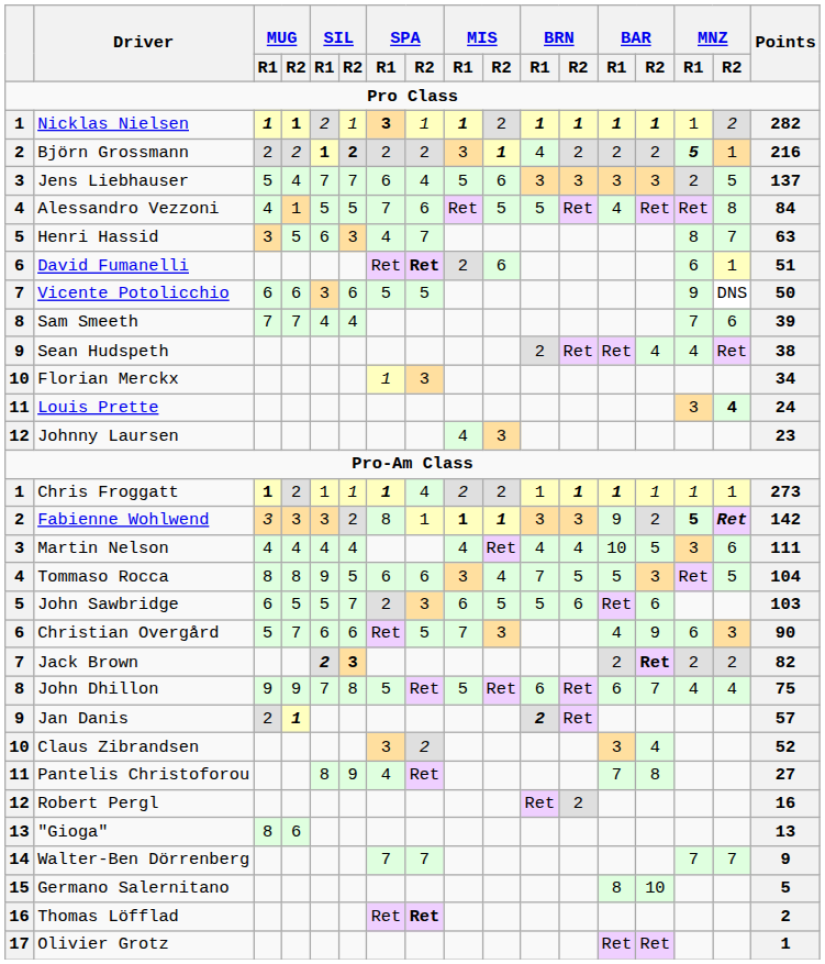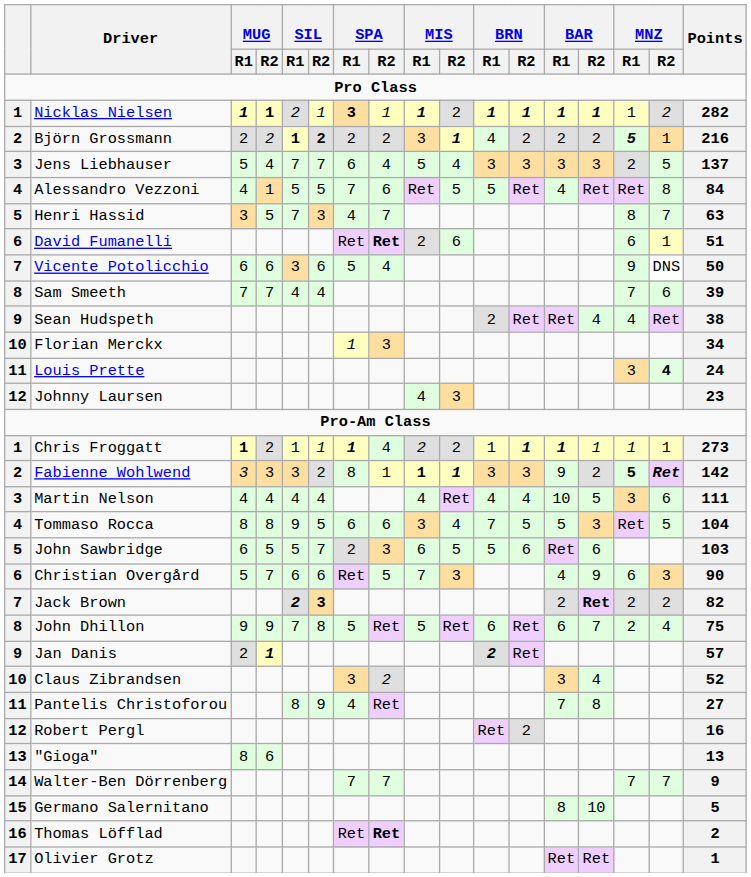Jens Liebhauser | MIS / R2: 6 -> 4
Henri Hassid | SIL / R1: 6 -> 7
Vicente Potolicchio | SPA / R2: 5 -> 4
John Dhillon | MNZ / R1: 4 -> 2
